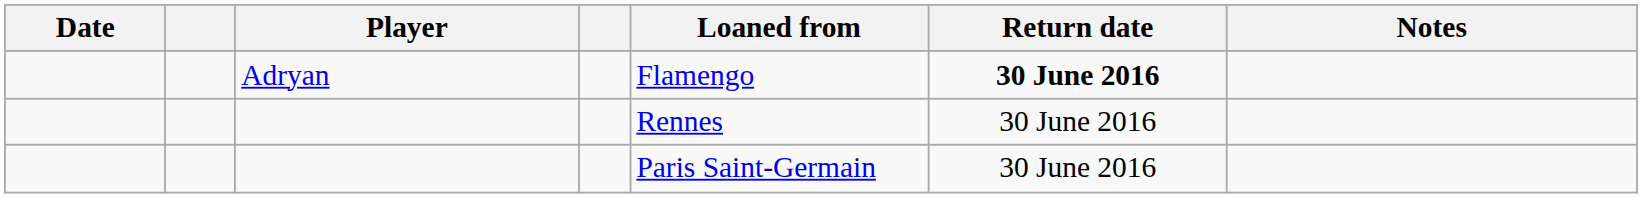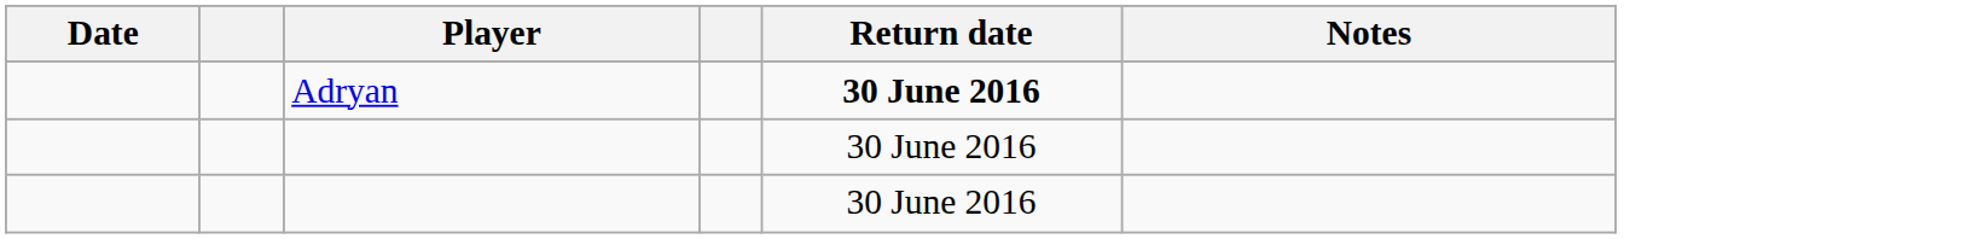- column: Loaned from | Flamengo | Rennes | Paris Saint-Germain
